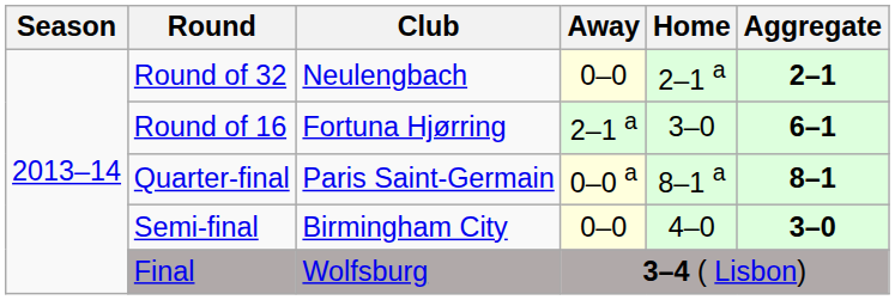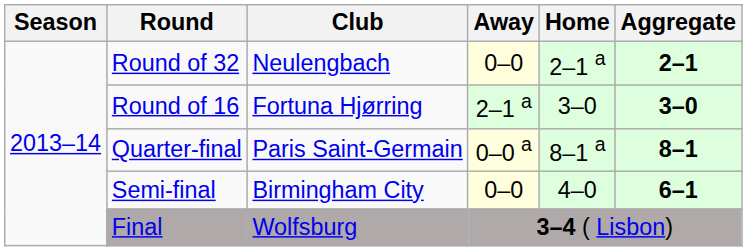Round of 16 | Aggregate: 6–1 -> 3–0
Semi-final | Aggregate: 3–0 -> 6–1
